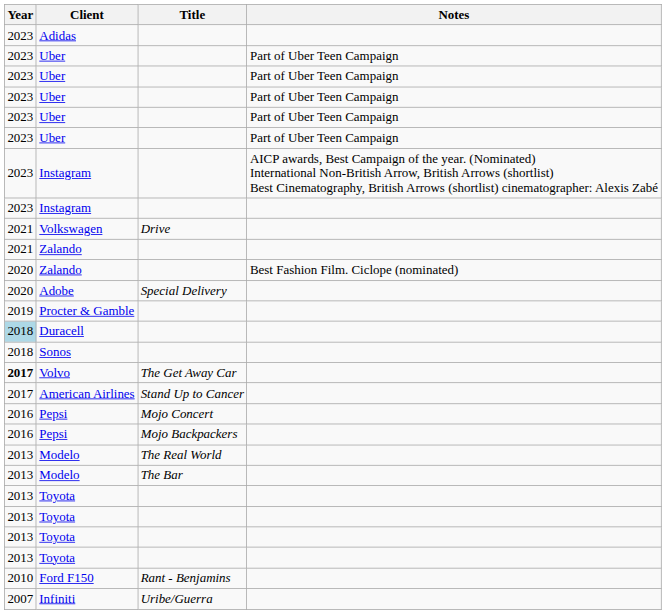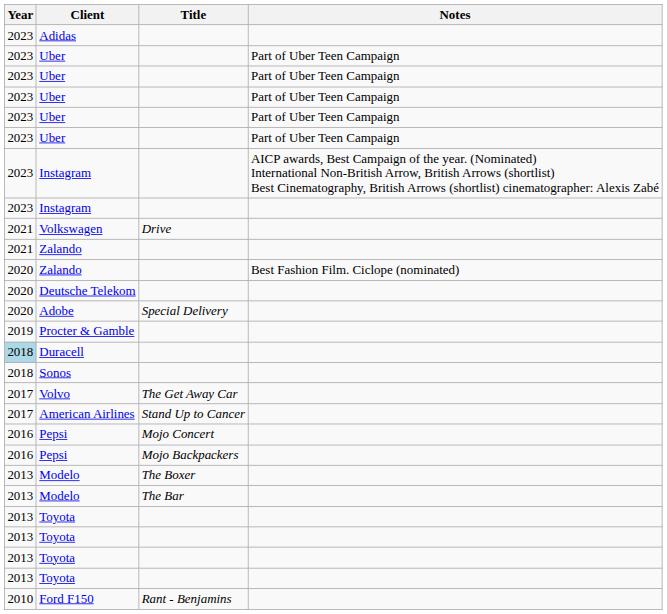+ row: 2020 | Deutsche Telekom
Volvo | Year: bold -> normal
- row: 2013 | Modelo | The Real World
+ row: 2013 | Modelo | The Boxer
- row: 2007 | Infiniti | Uribe/Guerra
